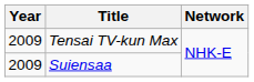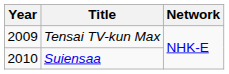Suiensaa | Year: 2009 -> 2010
